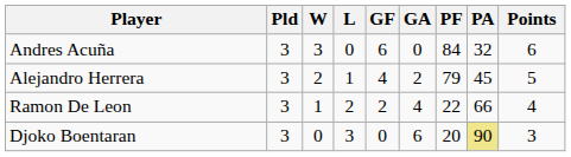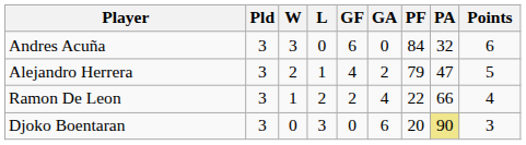Alejandro Herrera | PA: 45 -> 47
